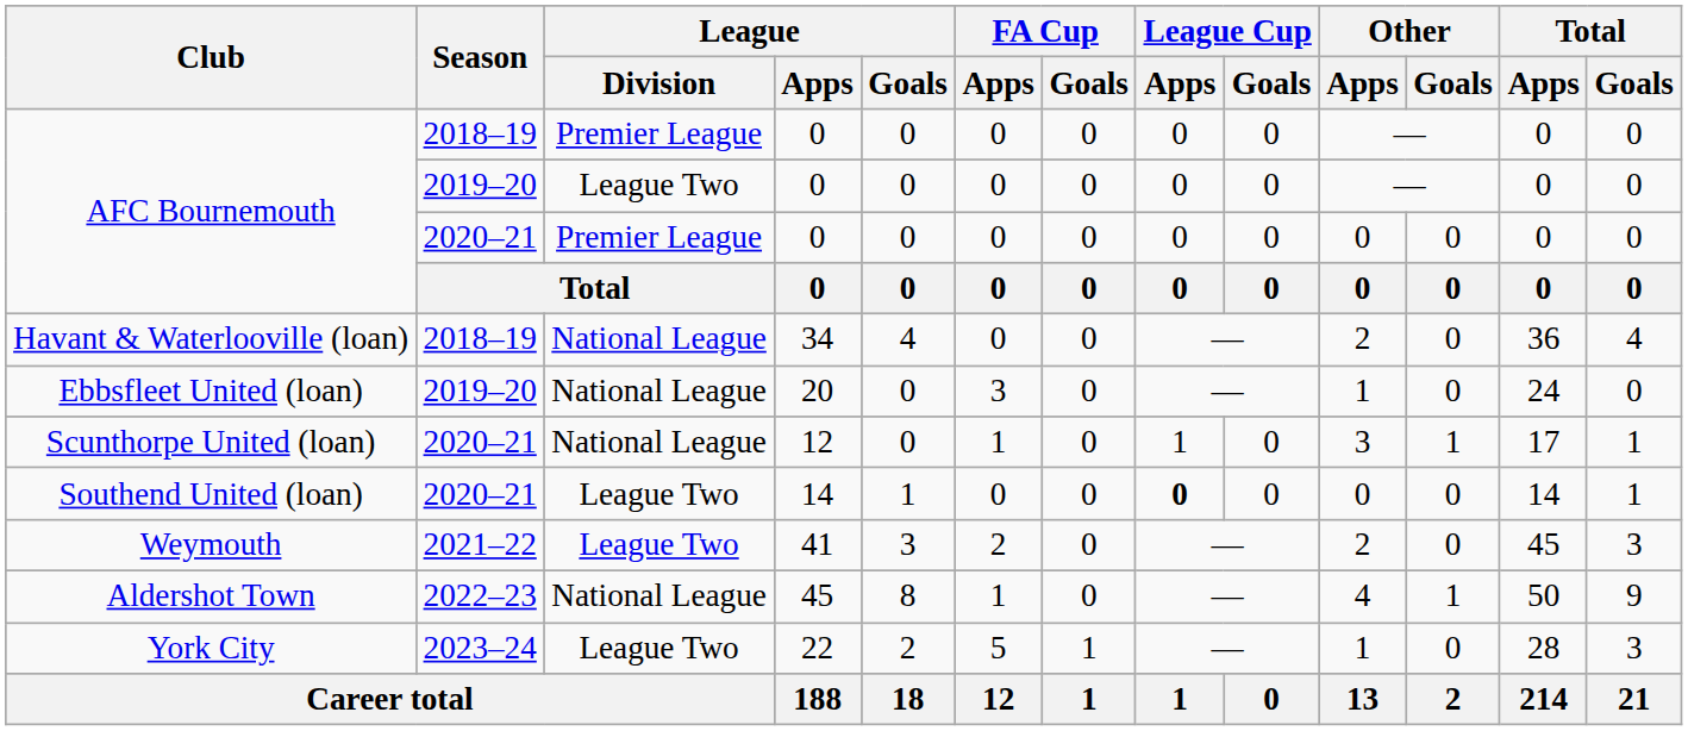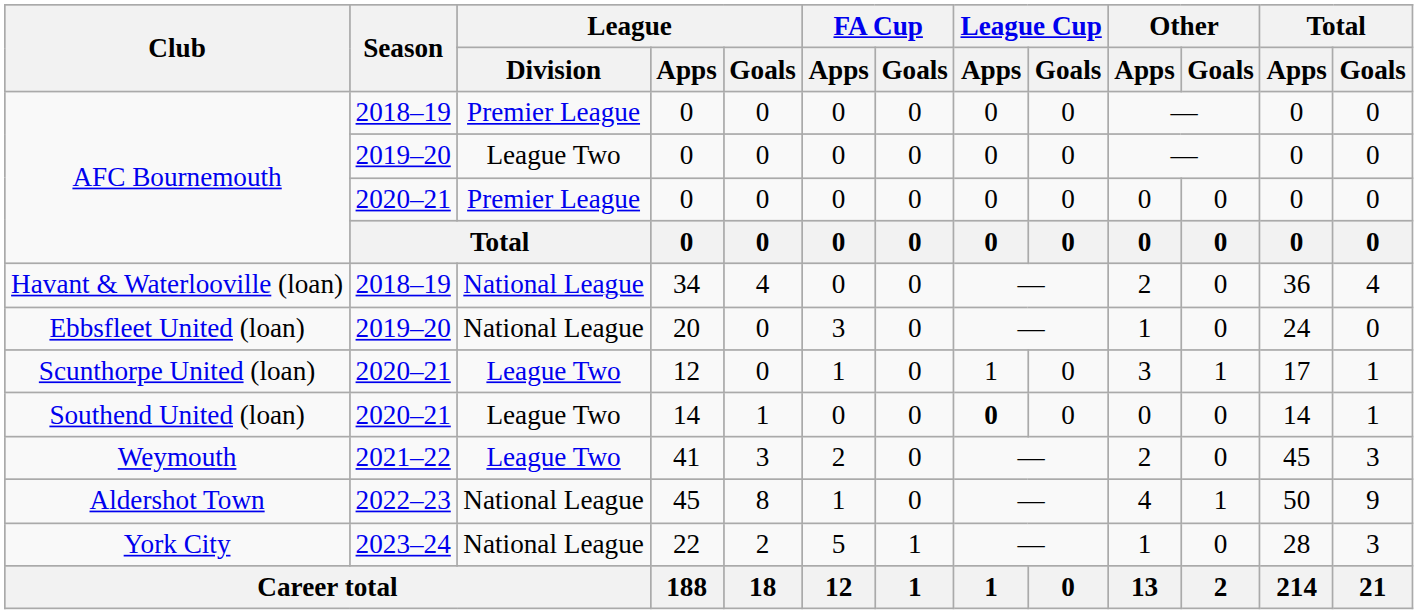Scunthorpe United (loan) | League / Division: National League -> League Two
York City | League / Division: League Two -> National League
